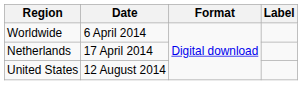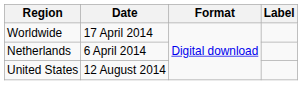Worldwide | Date: 6 April 2014 -> 17 April 2014
Netherlands | Date: 17 April 2014 -> 6 April 2014
